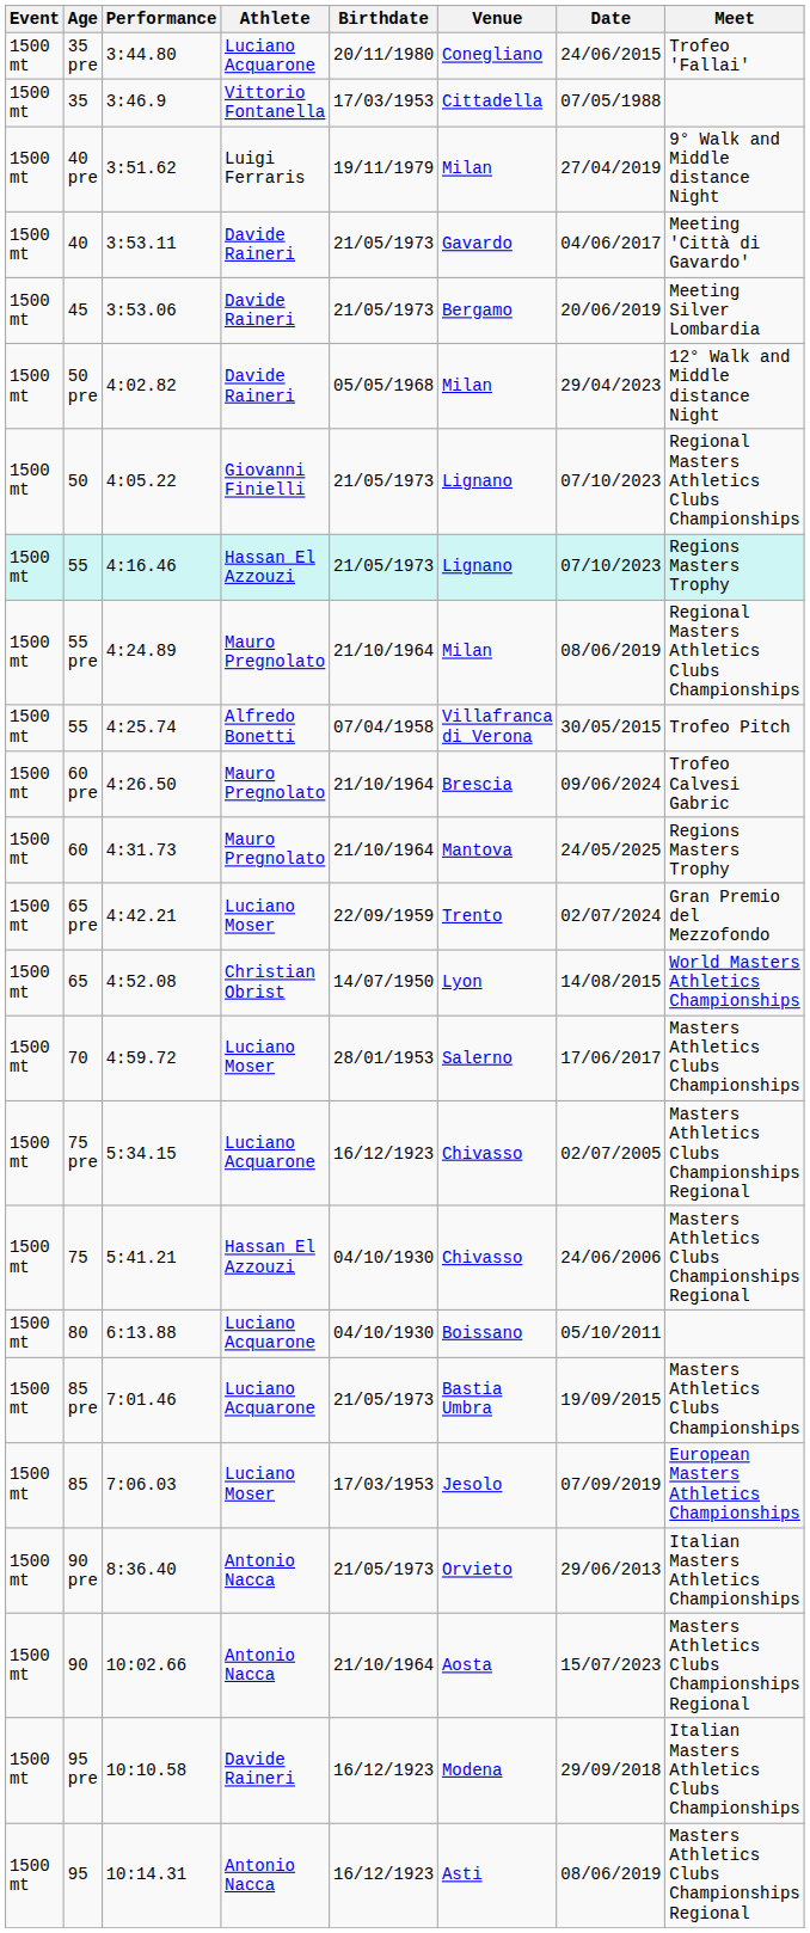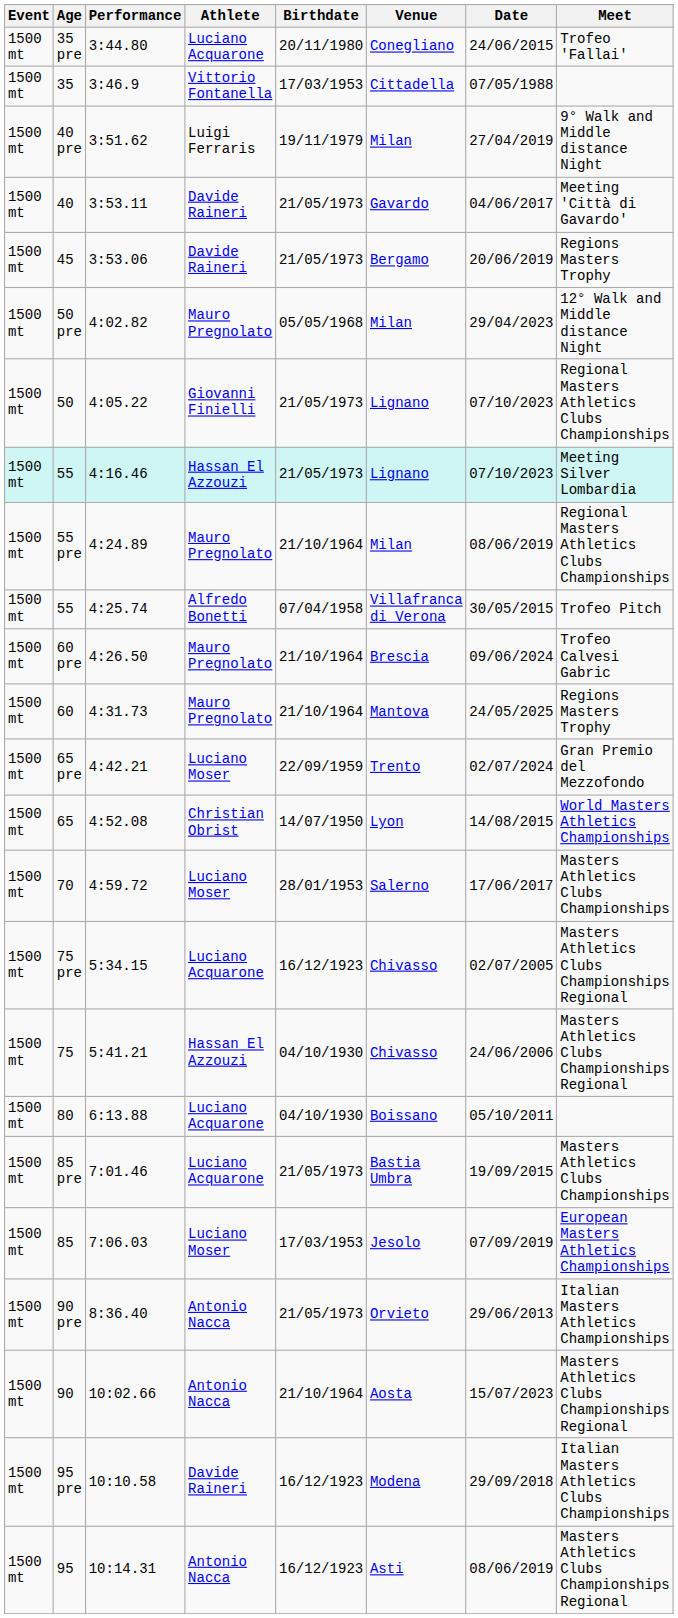3:53.06 | Meet: Meeting Silver Lombardia -> Regions Masters Trophy
4:02.82 | Athlete: Davide Raineri -> Mauro Pregnolato
4:16.46 | Meet: Regions Masters Trophy -> Meeting Silver Lombardia
